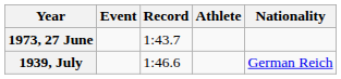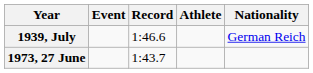rows swapped: 1939, July <-> 1973, 27 June
